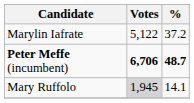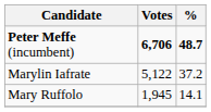rows swapped: Peter Meffe (incumbent) <-> Marylin Iafrate
Mary Ruffolo | Votes: lightgrey background -> no background
